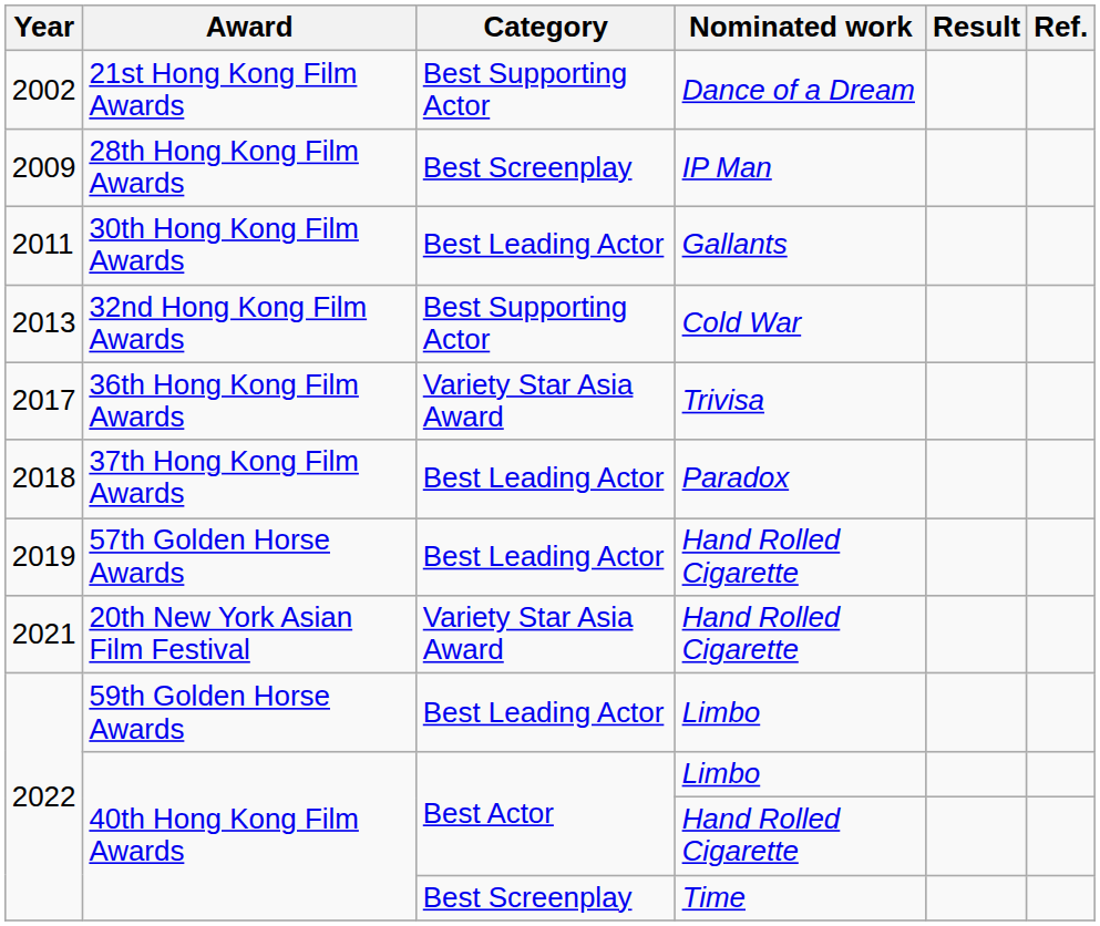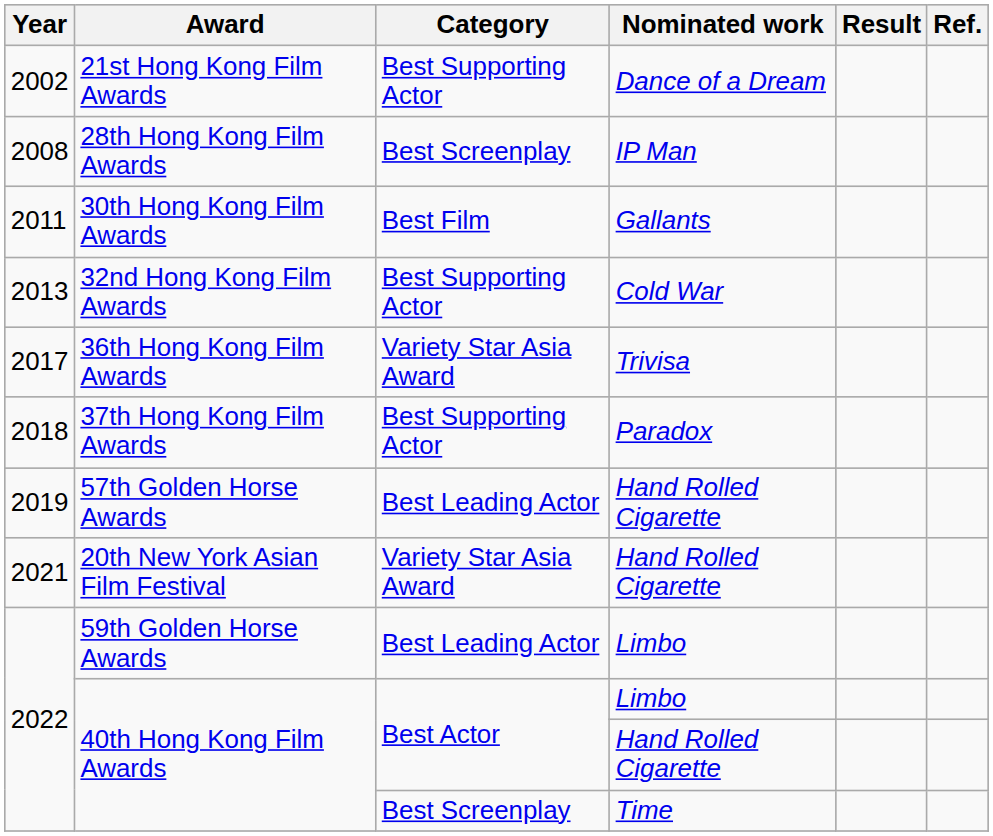28th Hong Kong Film Awards | Year: 2009 -> 2008
30th Hong Kong Film Awards | Category: Best Leading Actor -> Best Film
37th Hong Kong Film Awards | Category: Best Leading Actor -> Best Supporting Actor
